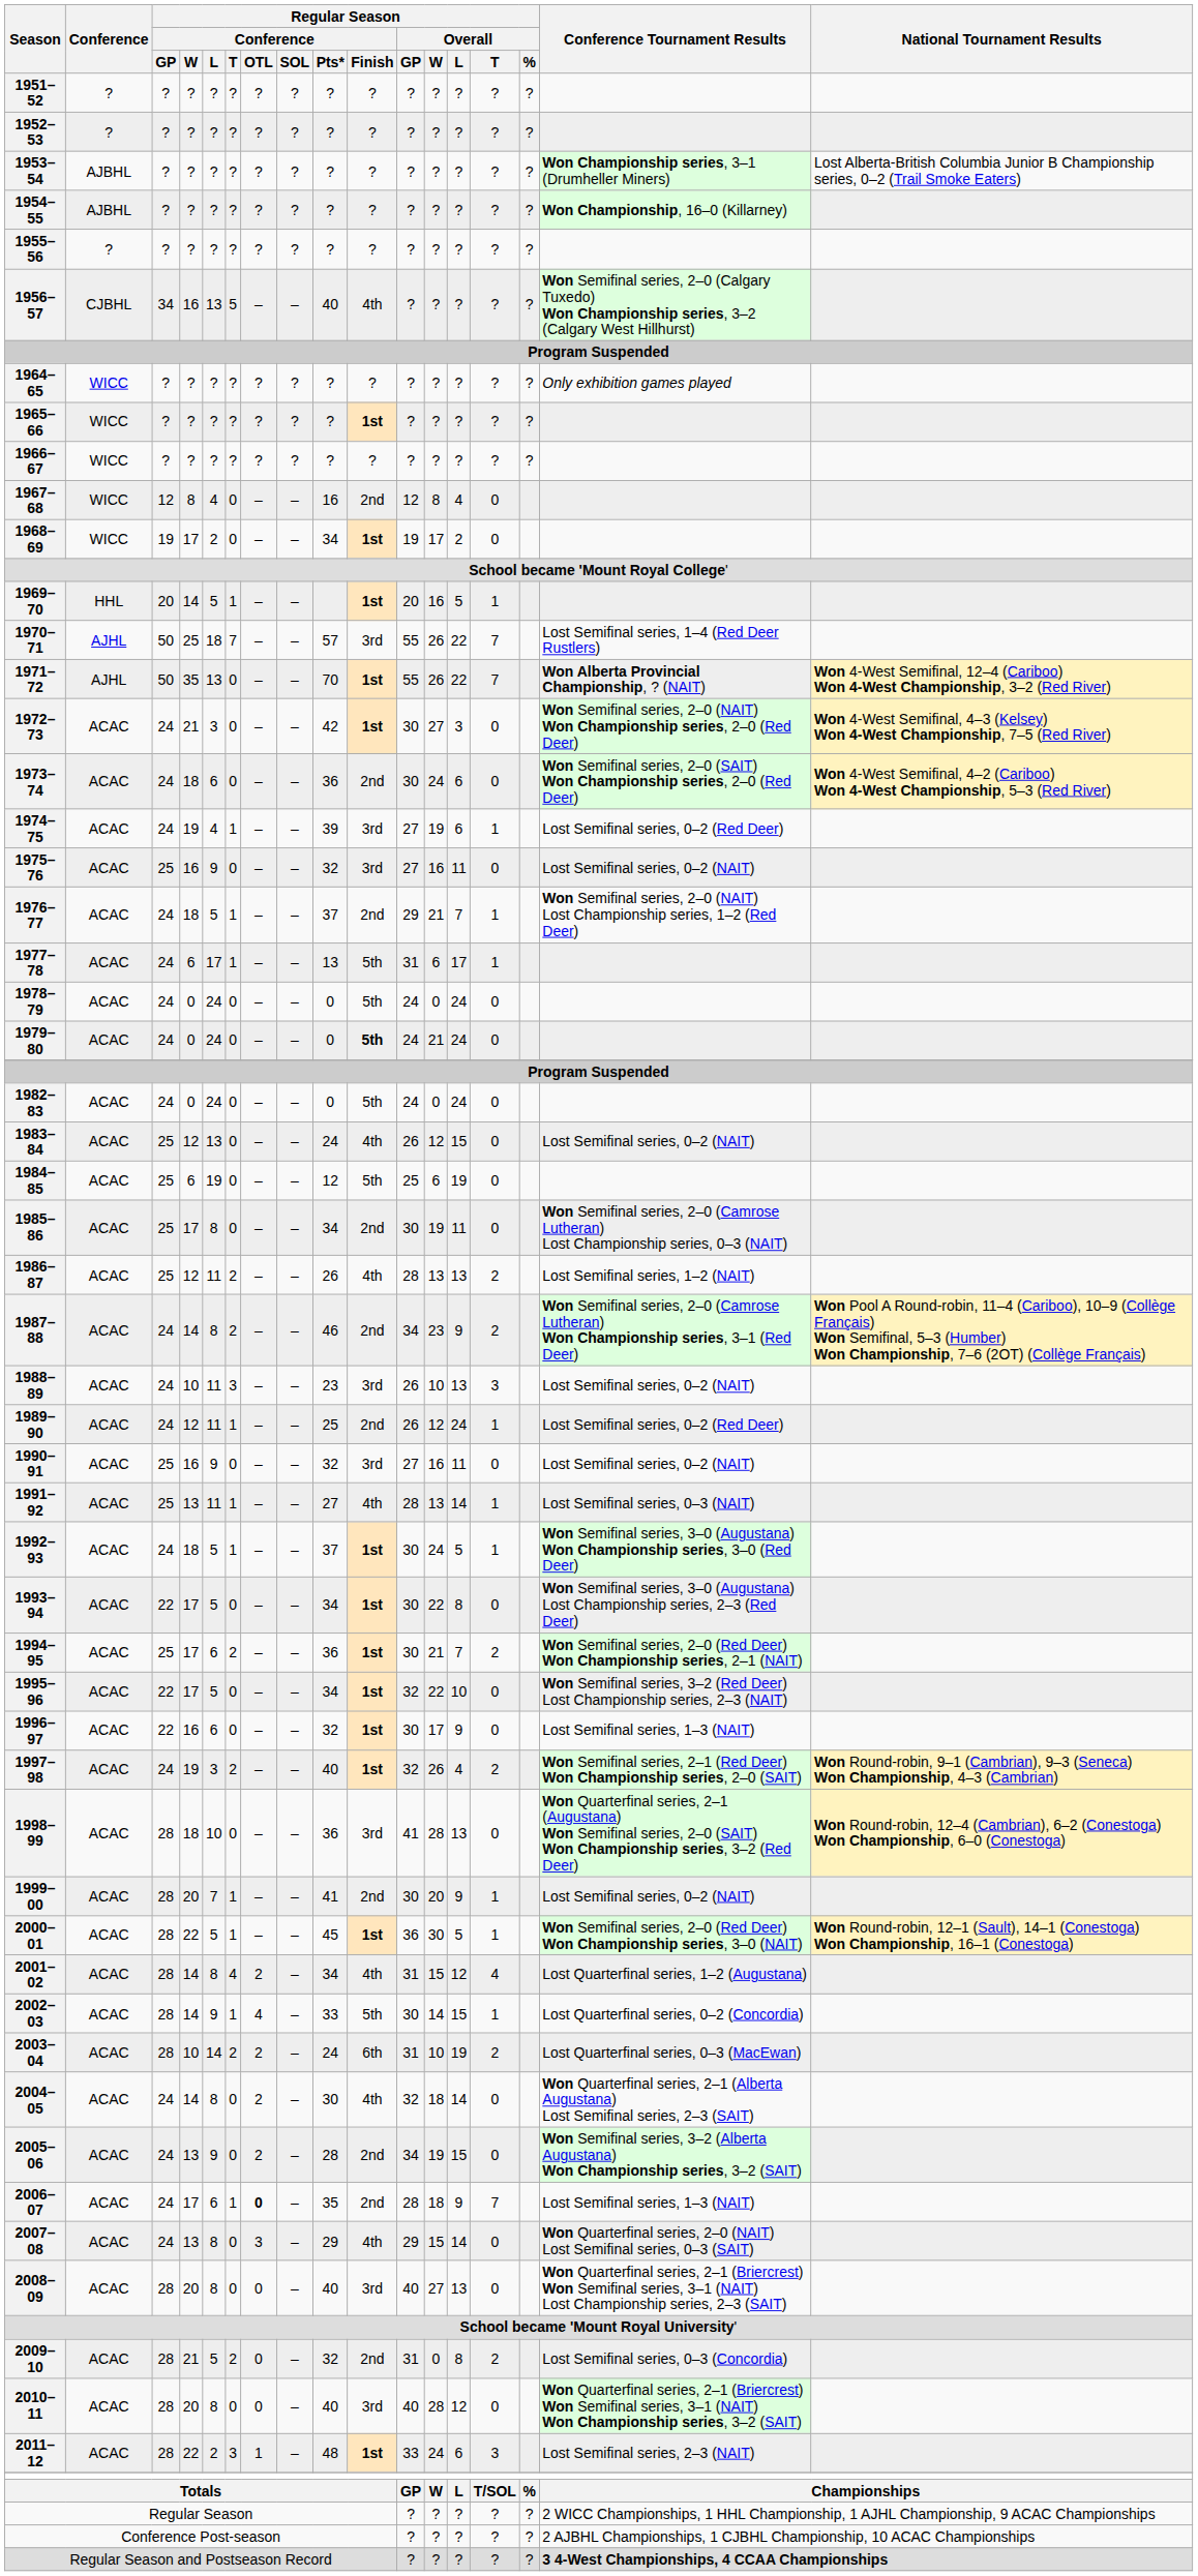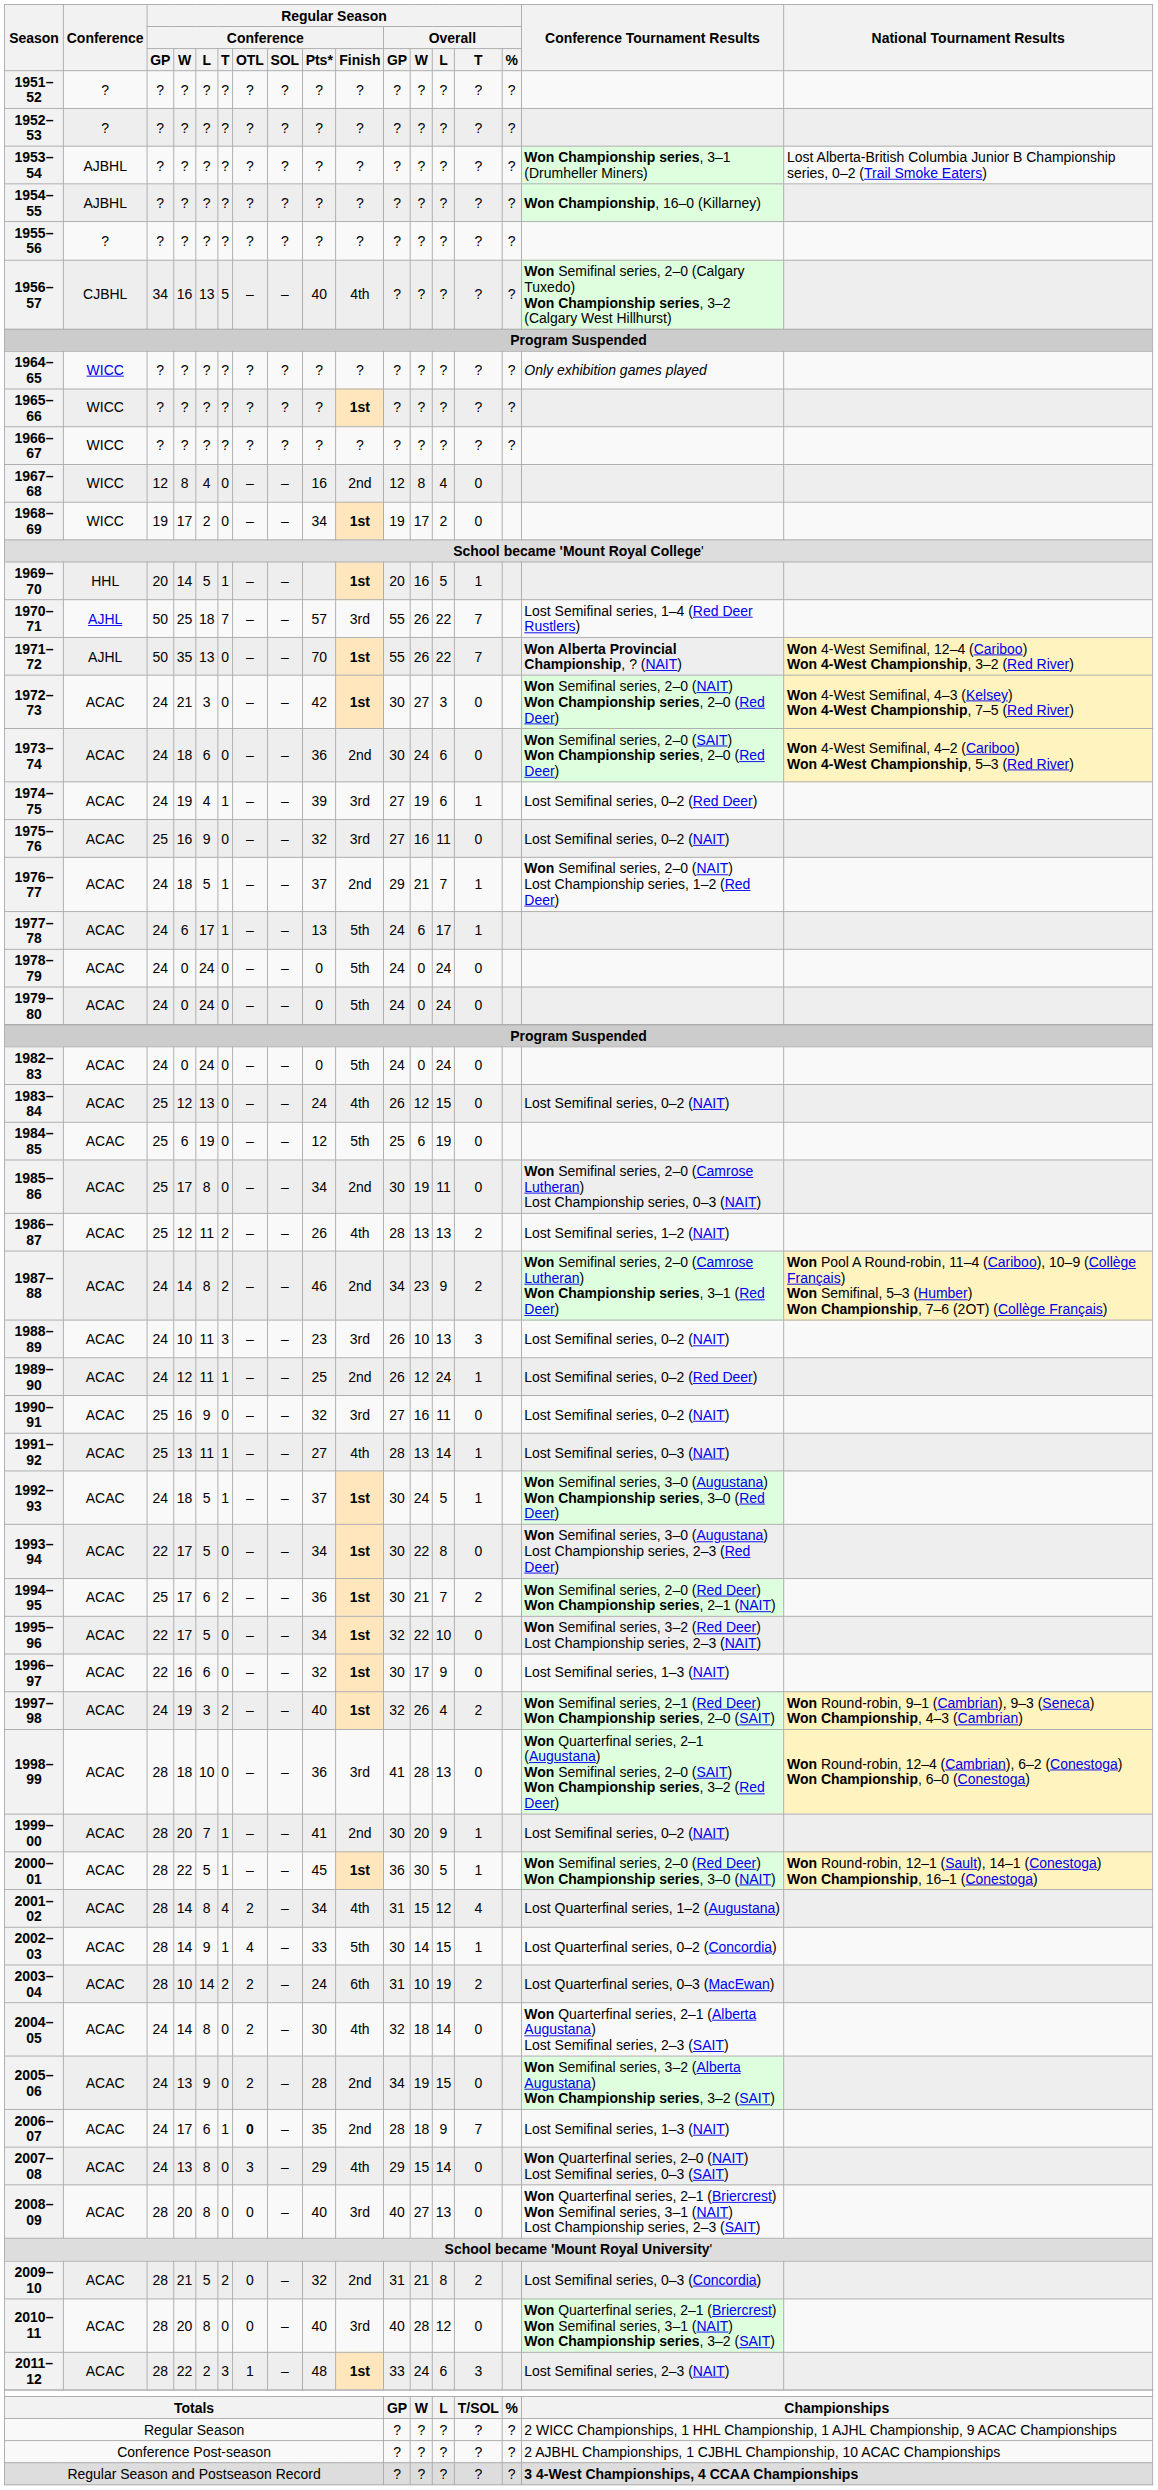1977–78 | Regular Season / Overall / GP: 31 -> 24
1979–80 | Regular Season / Conference / Finish: bold -> normal
1979–80 | Regular Season / Overall / W: 21 -> 0
2009–10 | Regular Season / Overall / W: 0 -> 21
